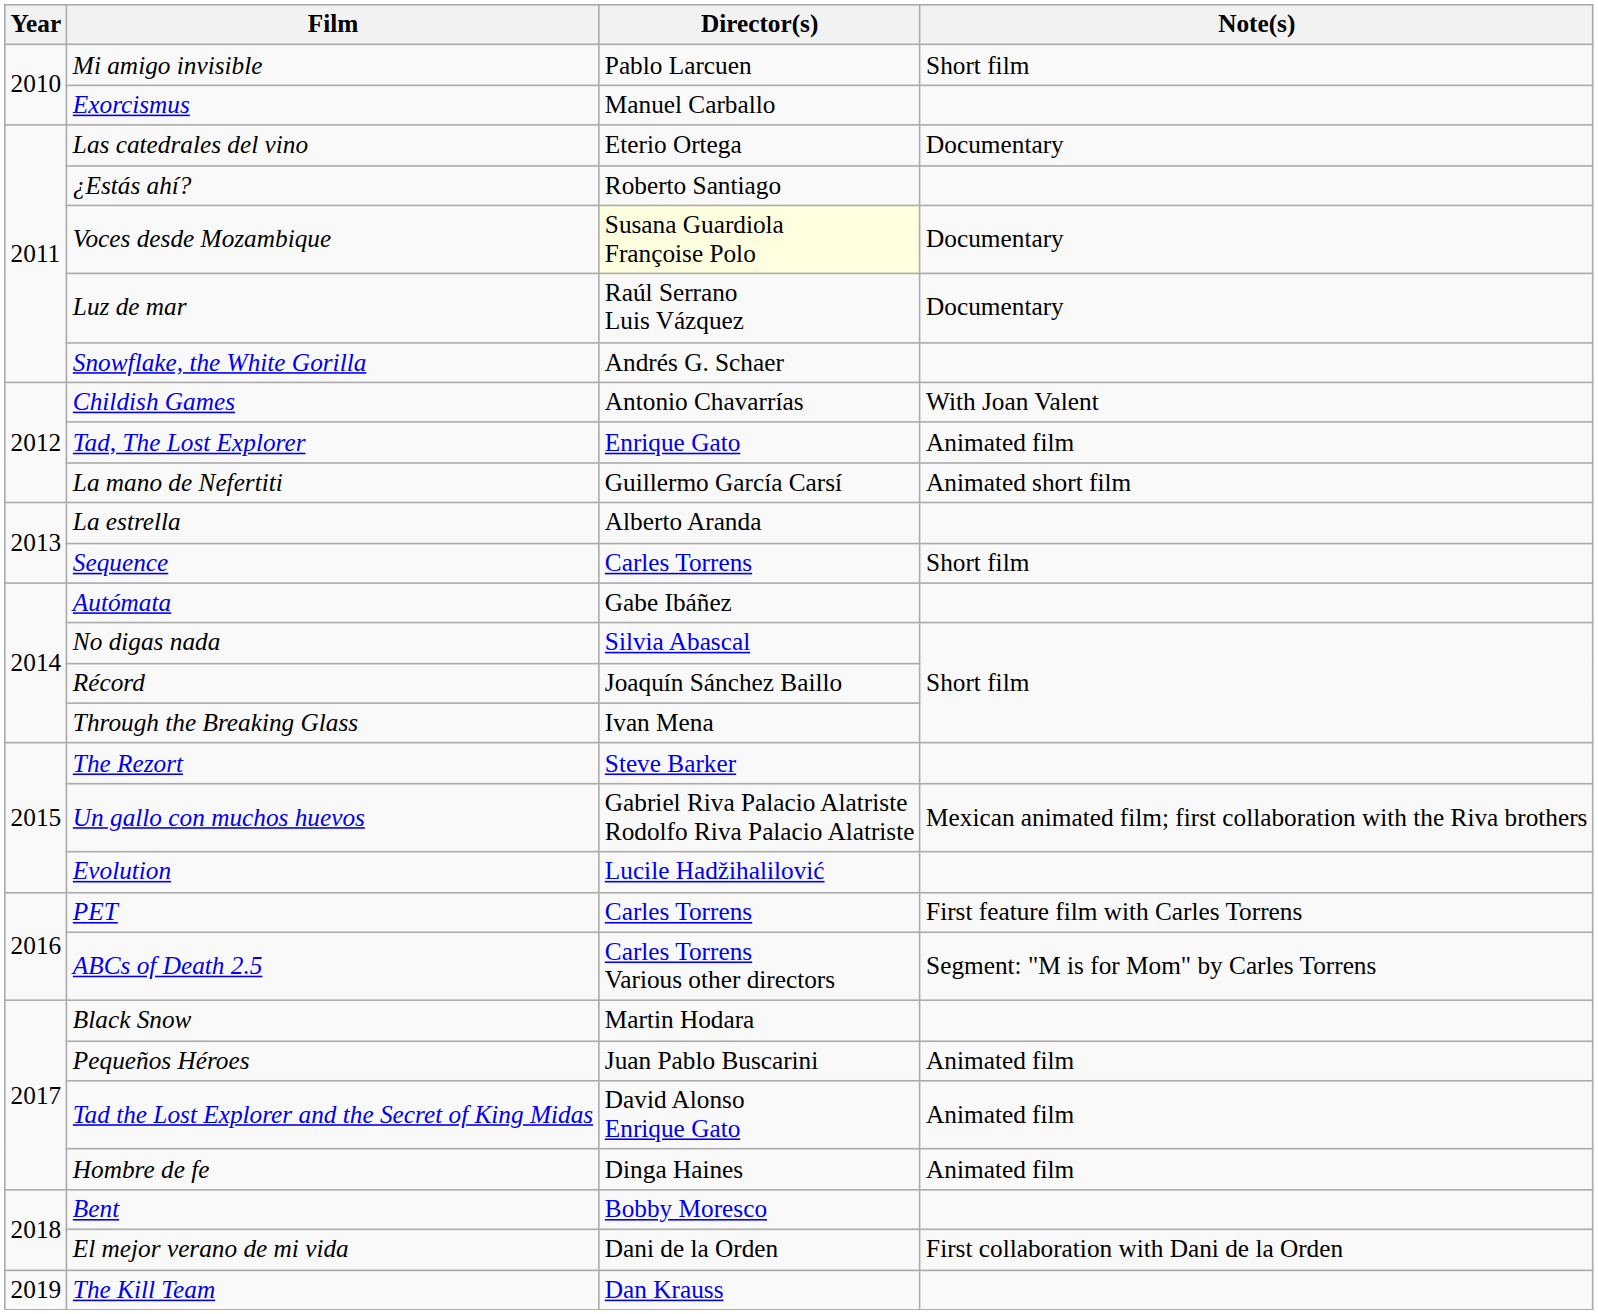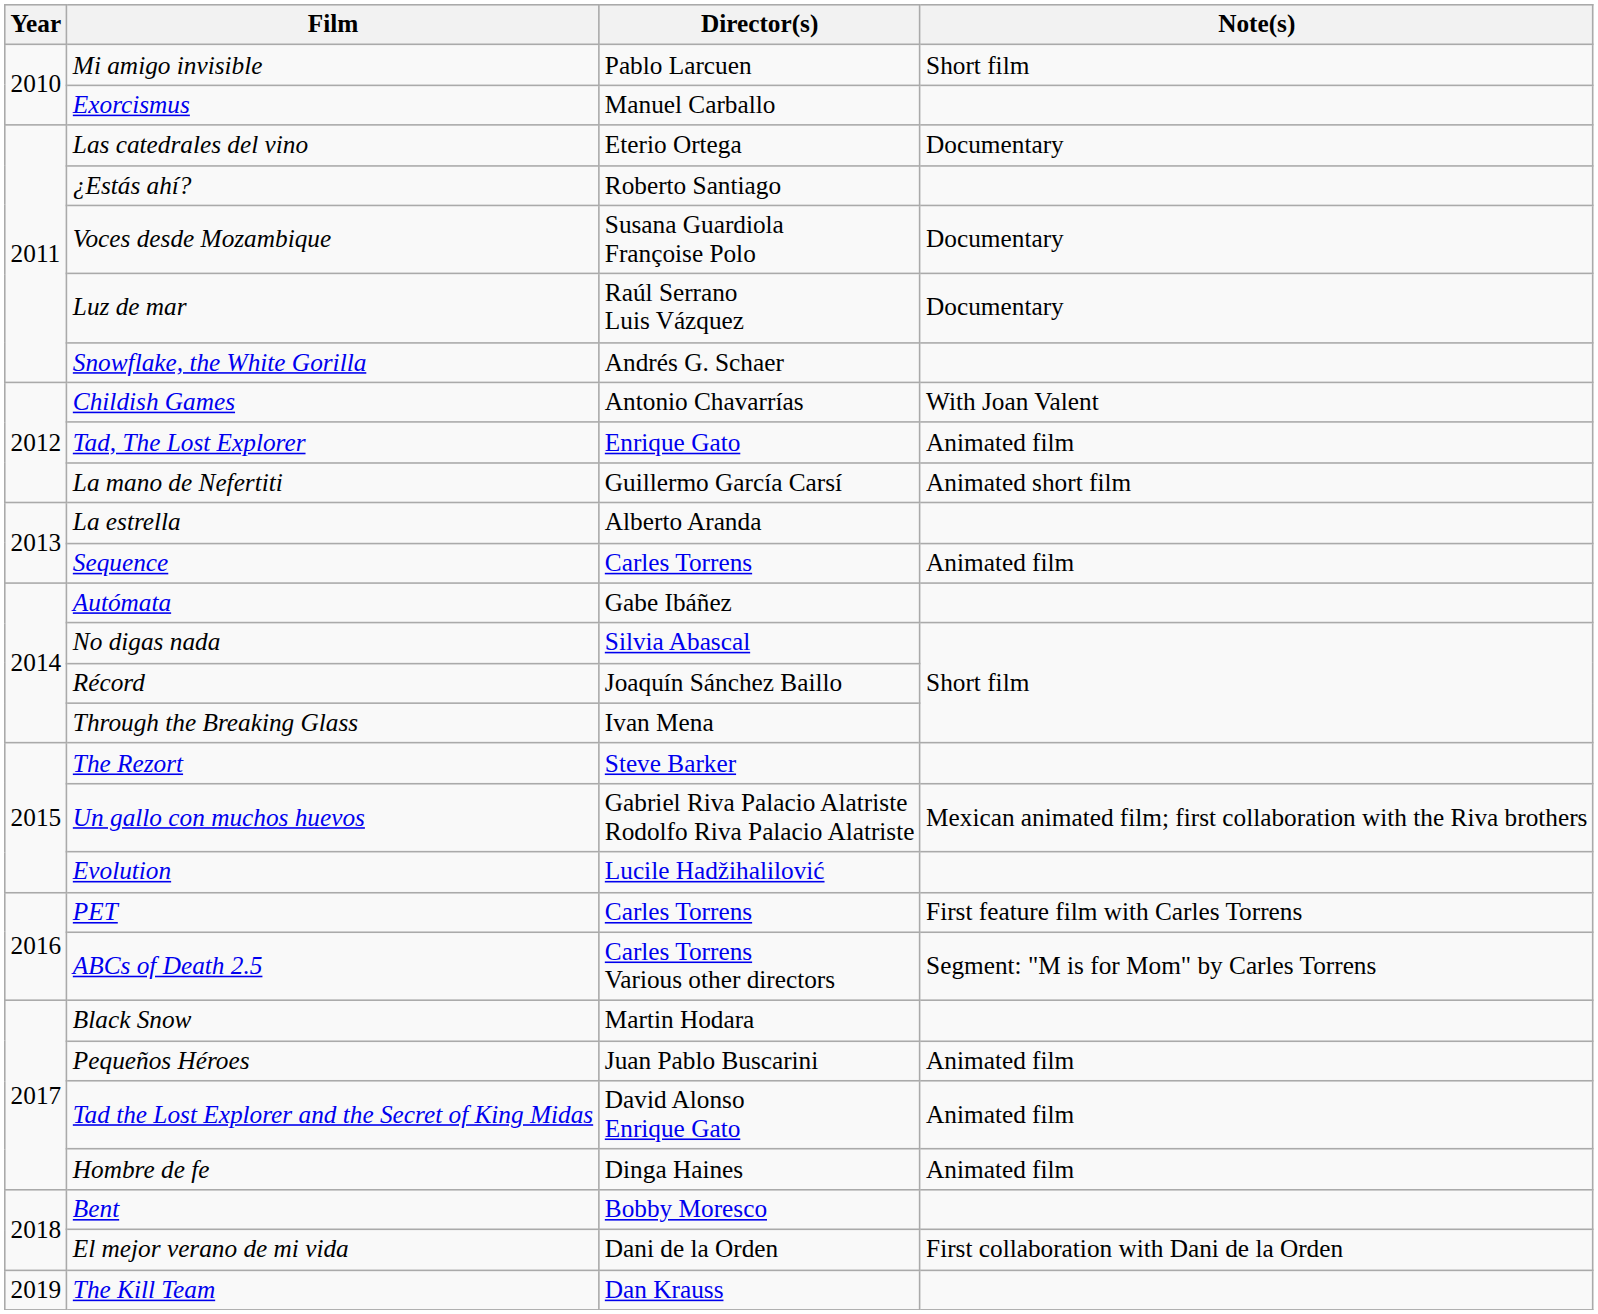Voces desde Mozambique | Director(s): lightyellow background -> no background
Sequence | Note(s): Short film -> Animated film
